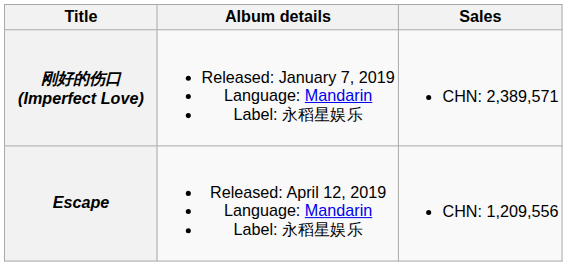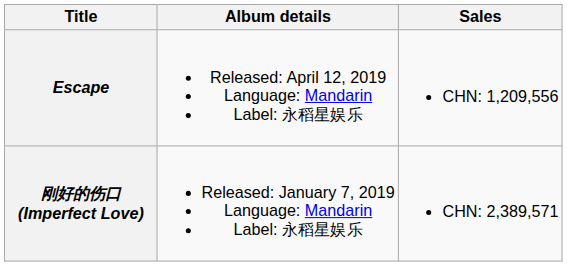rows swapped: 刚好的伤口 (Imperfect Love) <-> Escape
